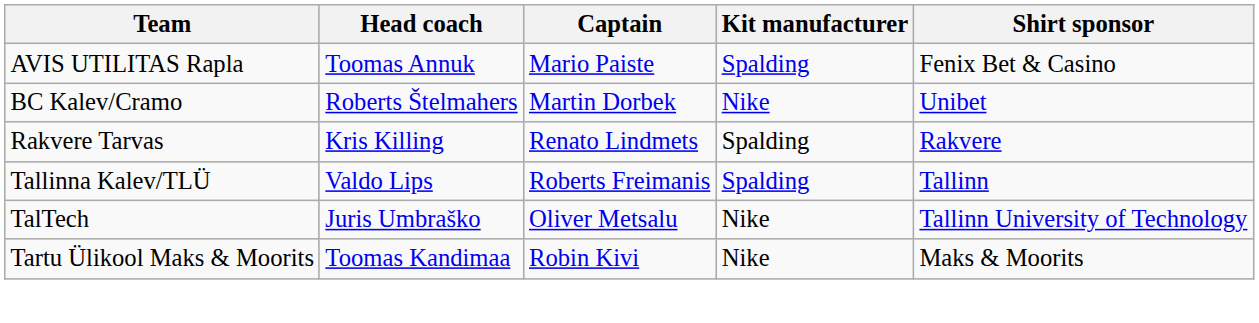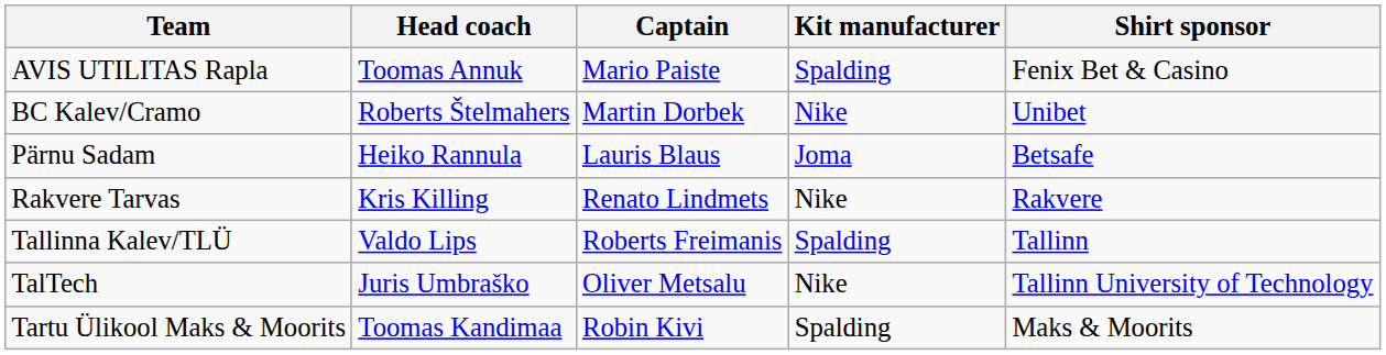+ row: Pärnu Sadam | Heiko Rannula | Lauris Blaus | Joma | Betsafe
Rakvere Tarvas | Kit manufacturer: Spalding -> Nike
Tartu Ülikool Maks & Moorits | Kit manufacturer: Nike -> Spalding
